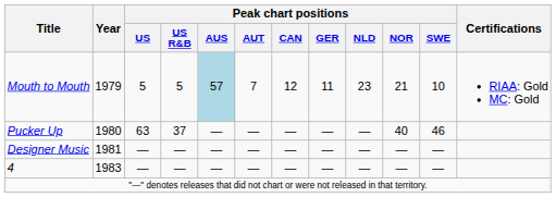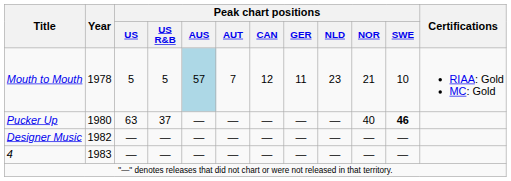Mouth to Mouth | Year: 1979 -> 1978
Pucker Up | Peak chart positions / SWE: normal -> bold
Designer Music | Year: 1981 -> 1982
